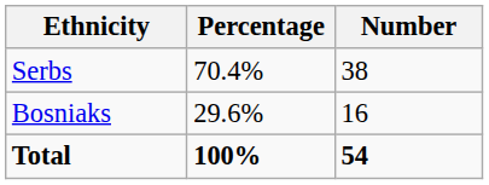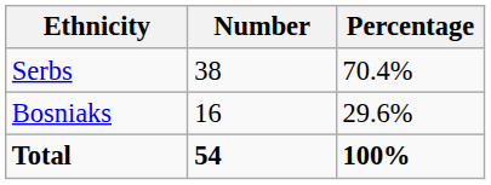columns swapped: Number <-> Percentage
